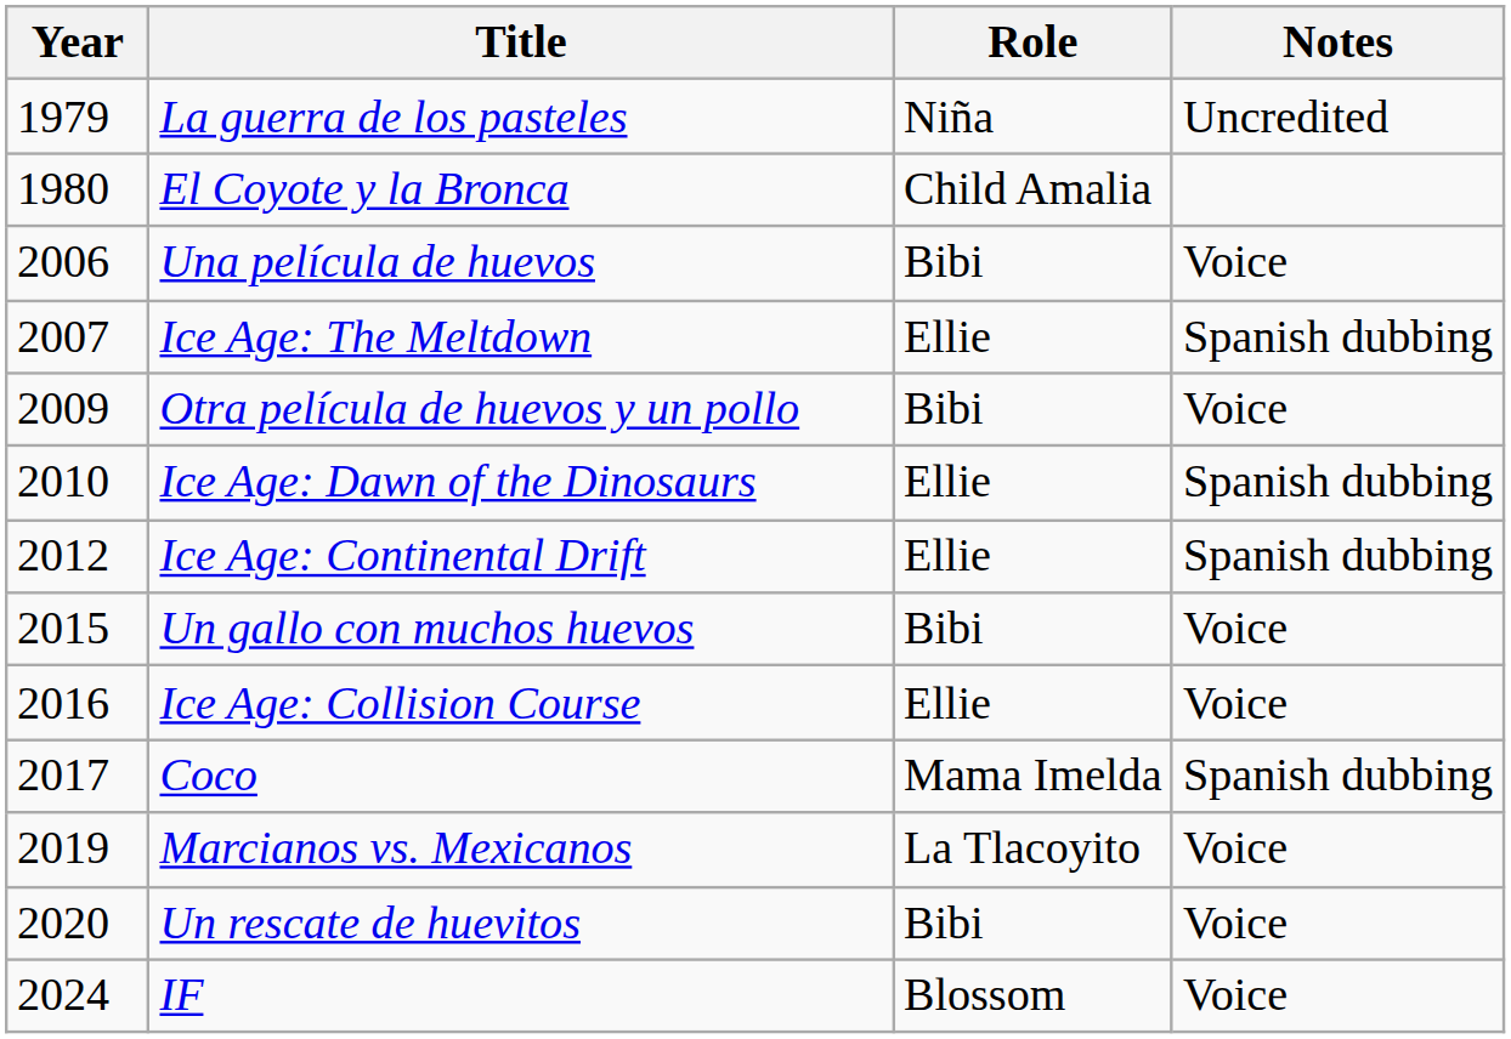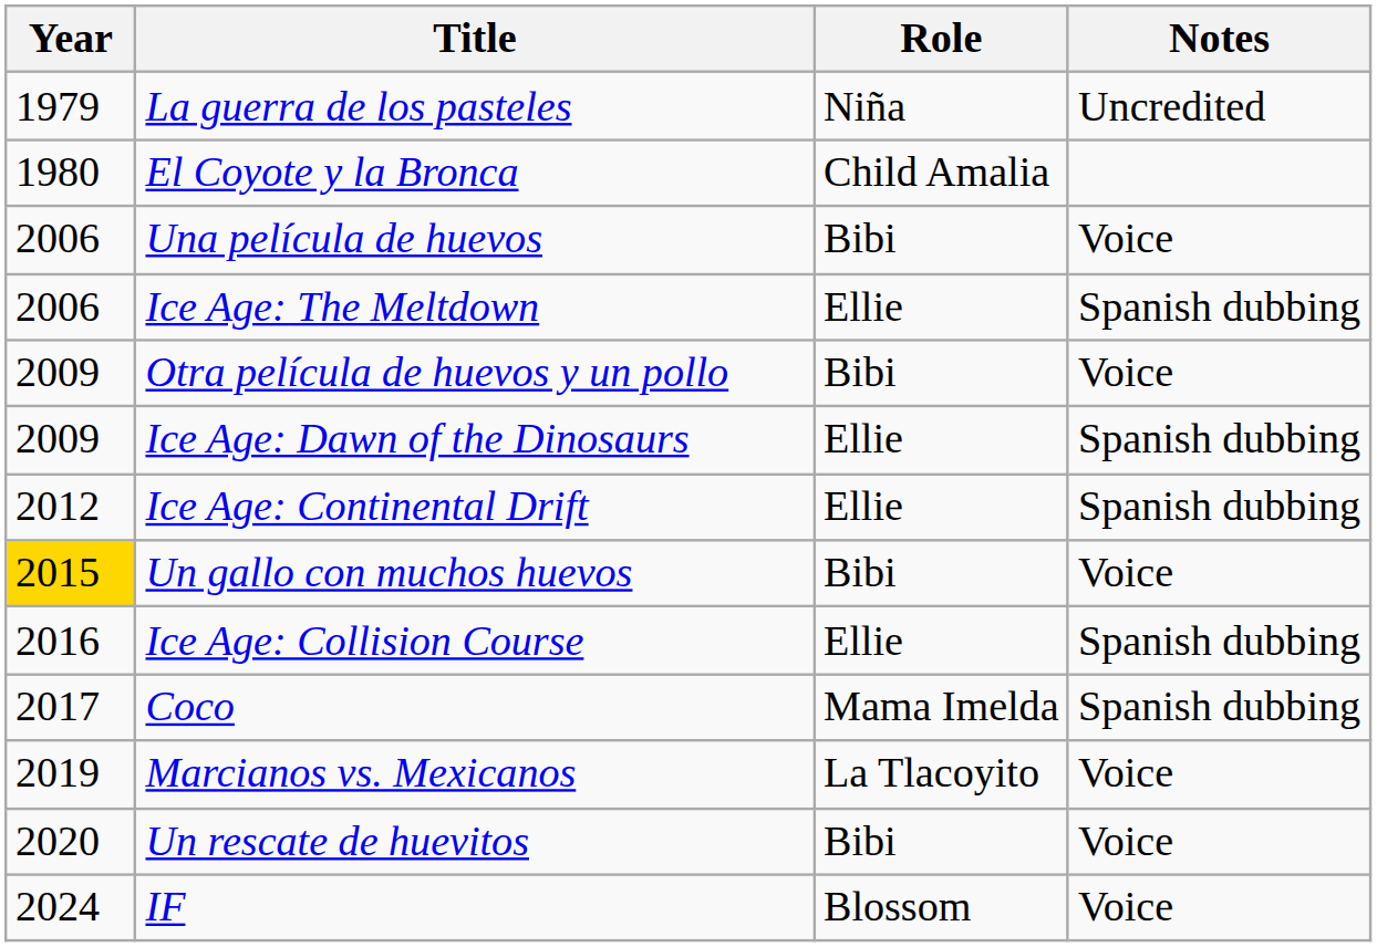Ice Age: The Meltdown | Year: 2007 -> 2006
Ice Age: Dawn of the Dinosaurs | Year: 2010 -> 2009
Un gallo con muchos huevos | Year: no background -> gold background
Ice Age: Collision Course | Notes: Voice -> Spanish dubbing
